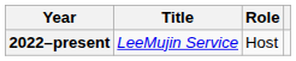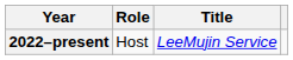columns swapped: Title <-> Role
